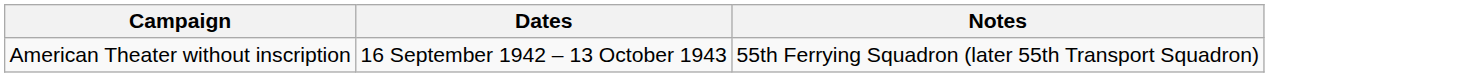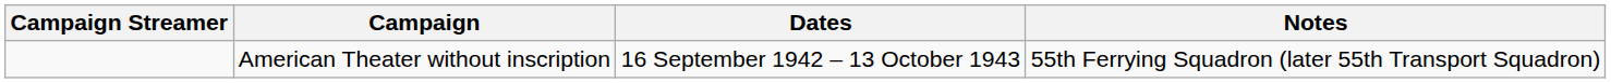+ column: Campaign Streamer
